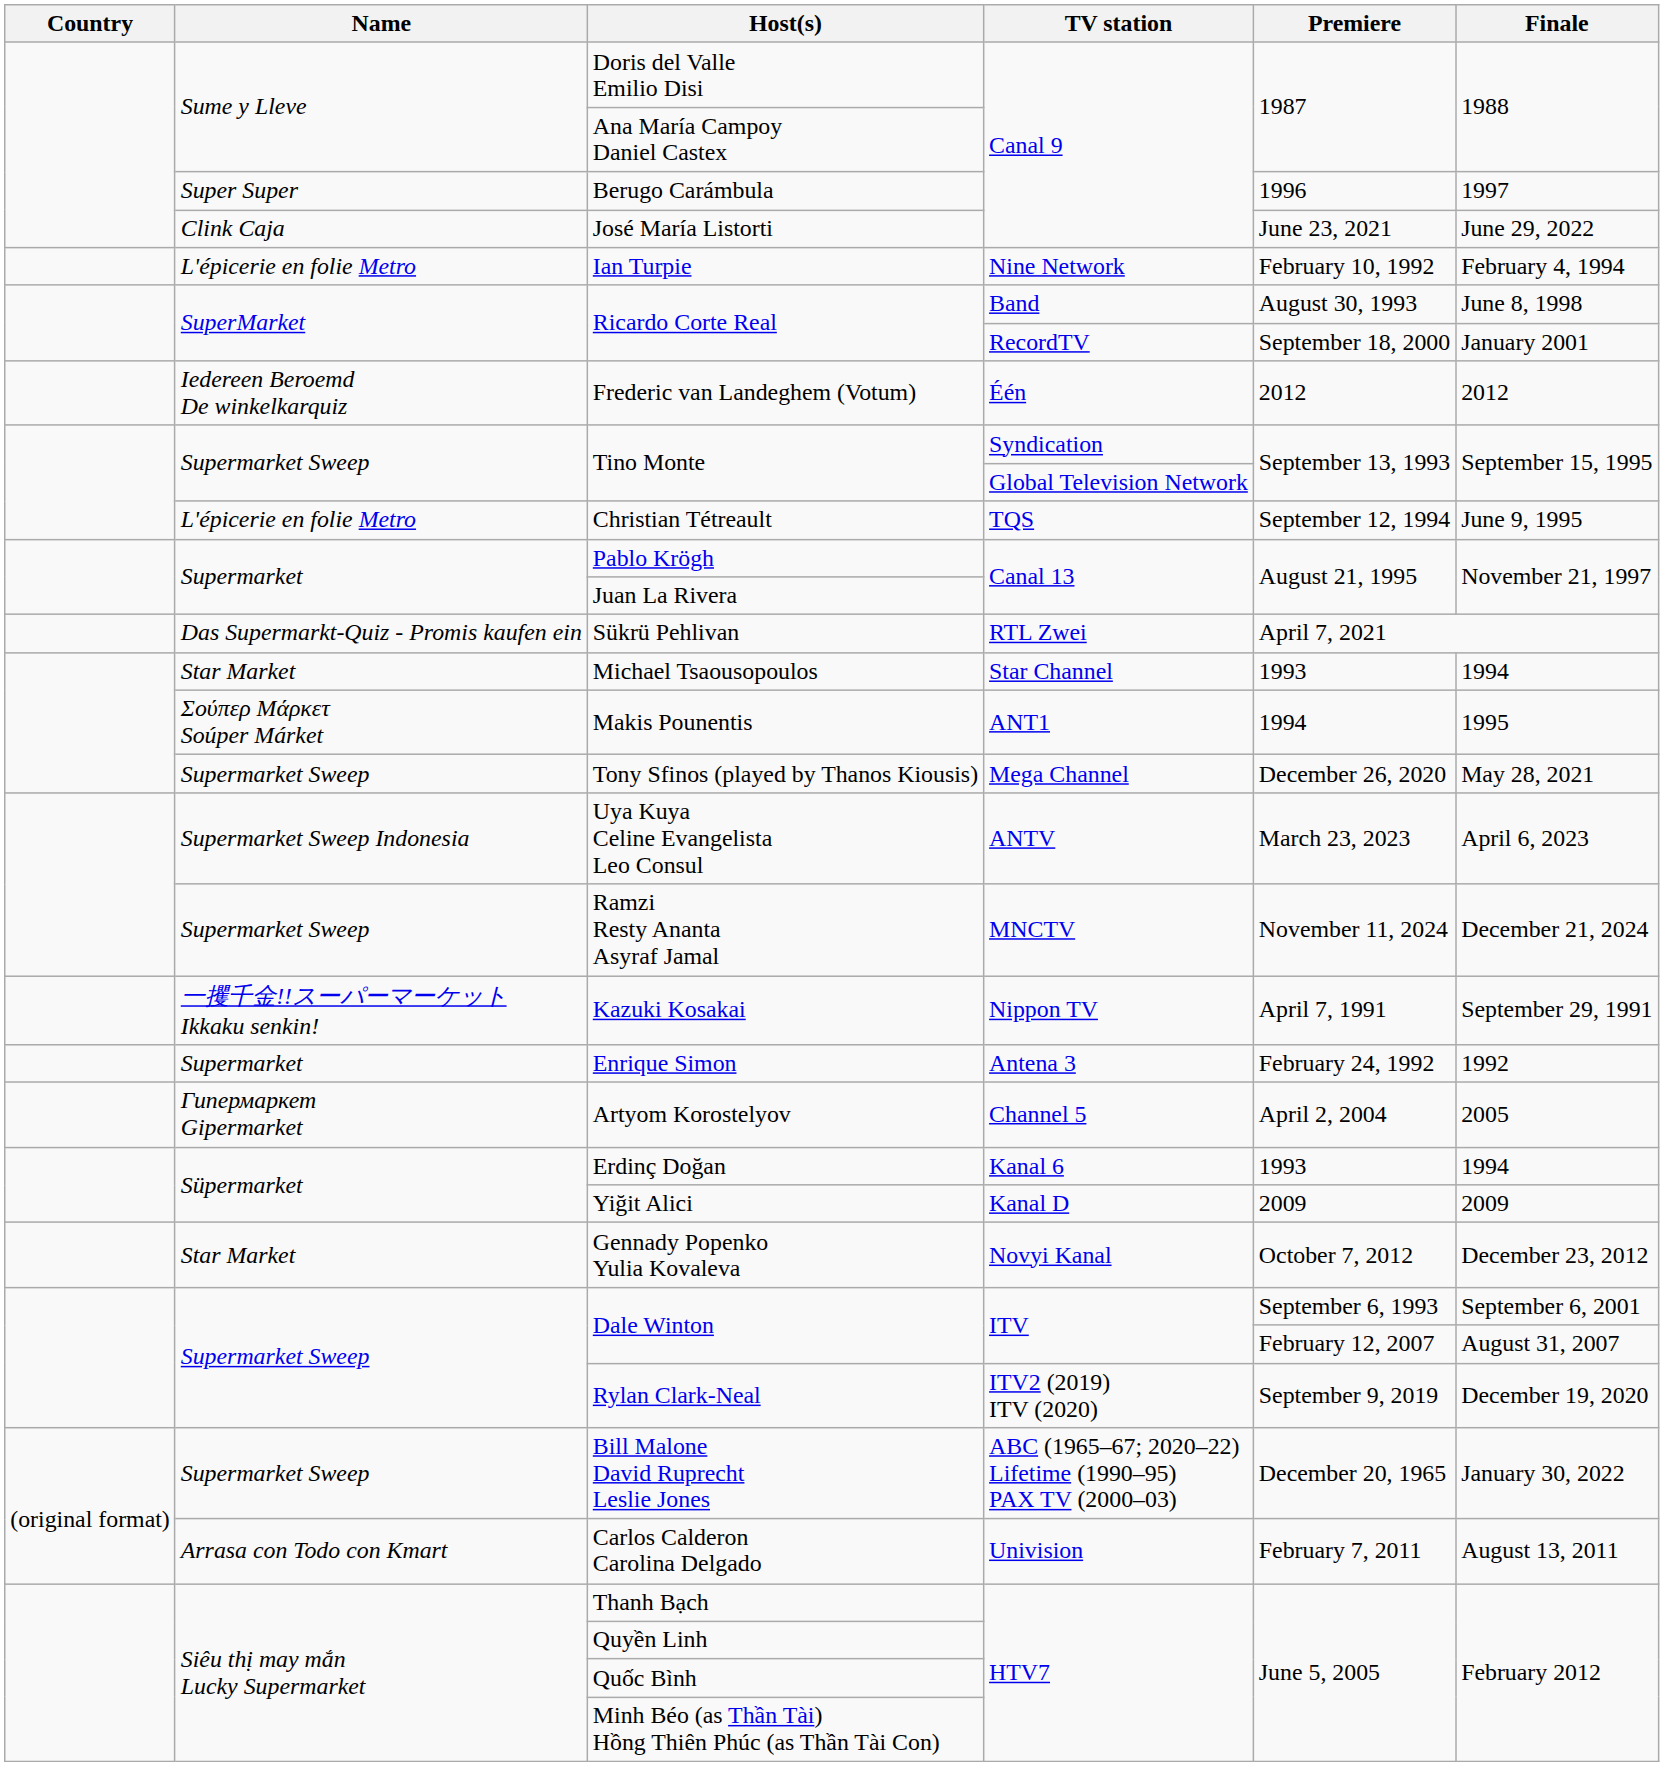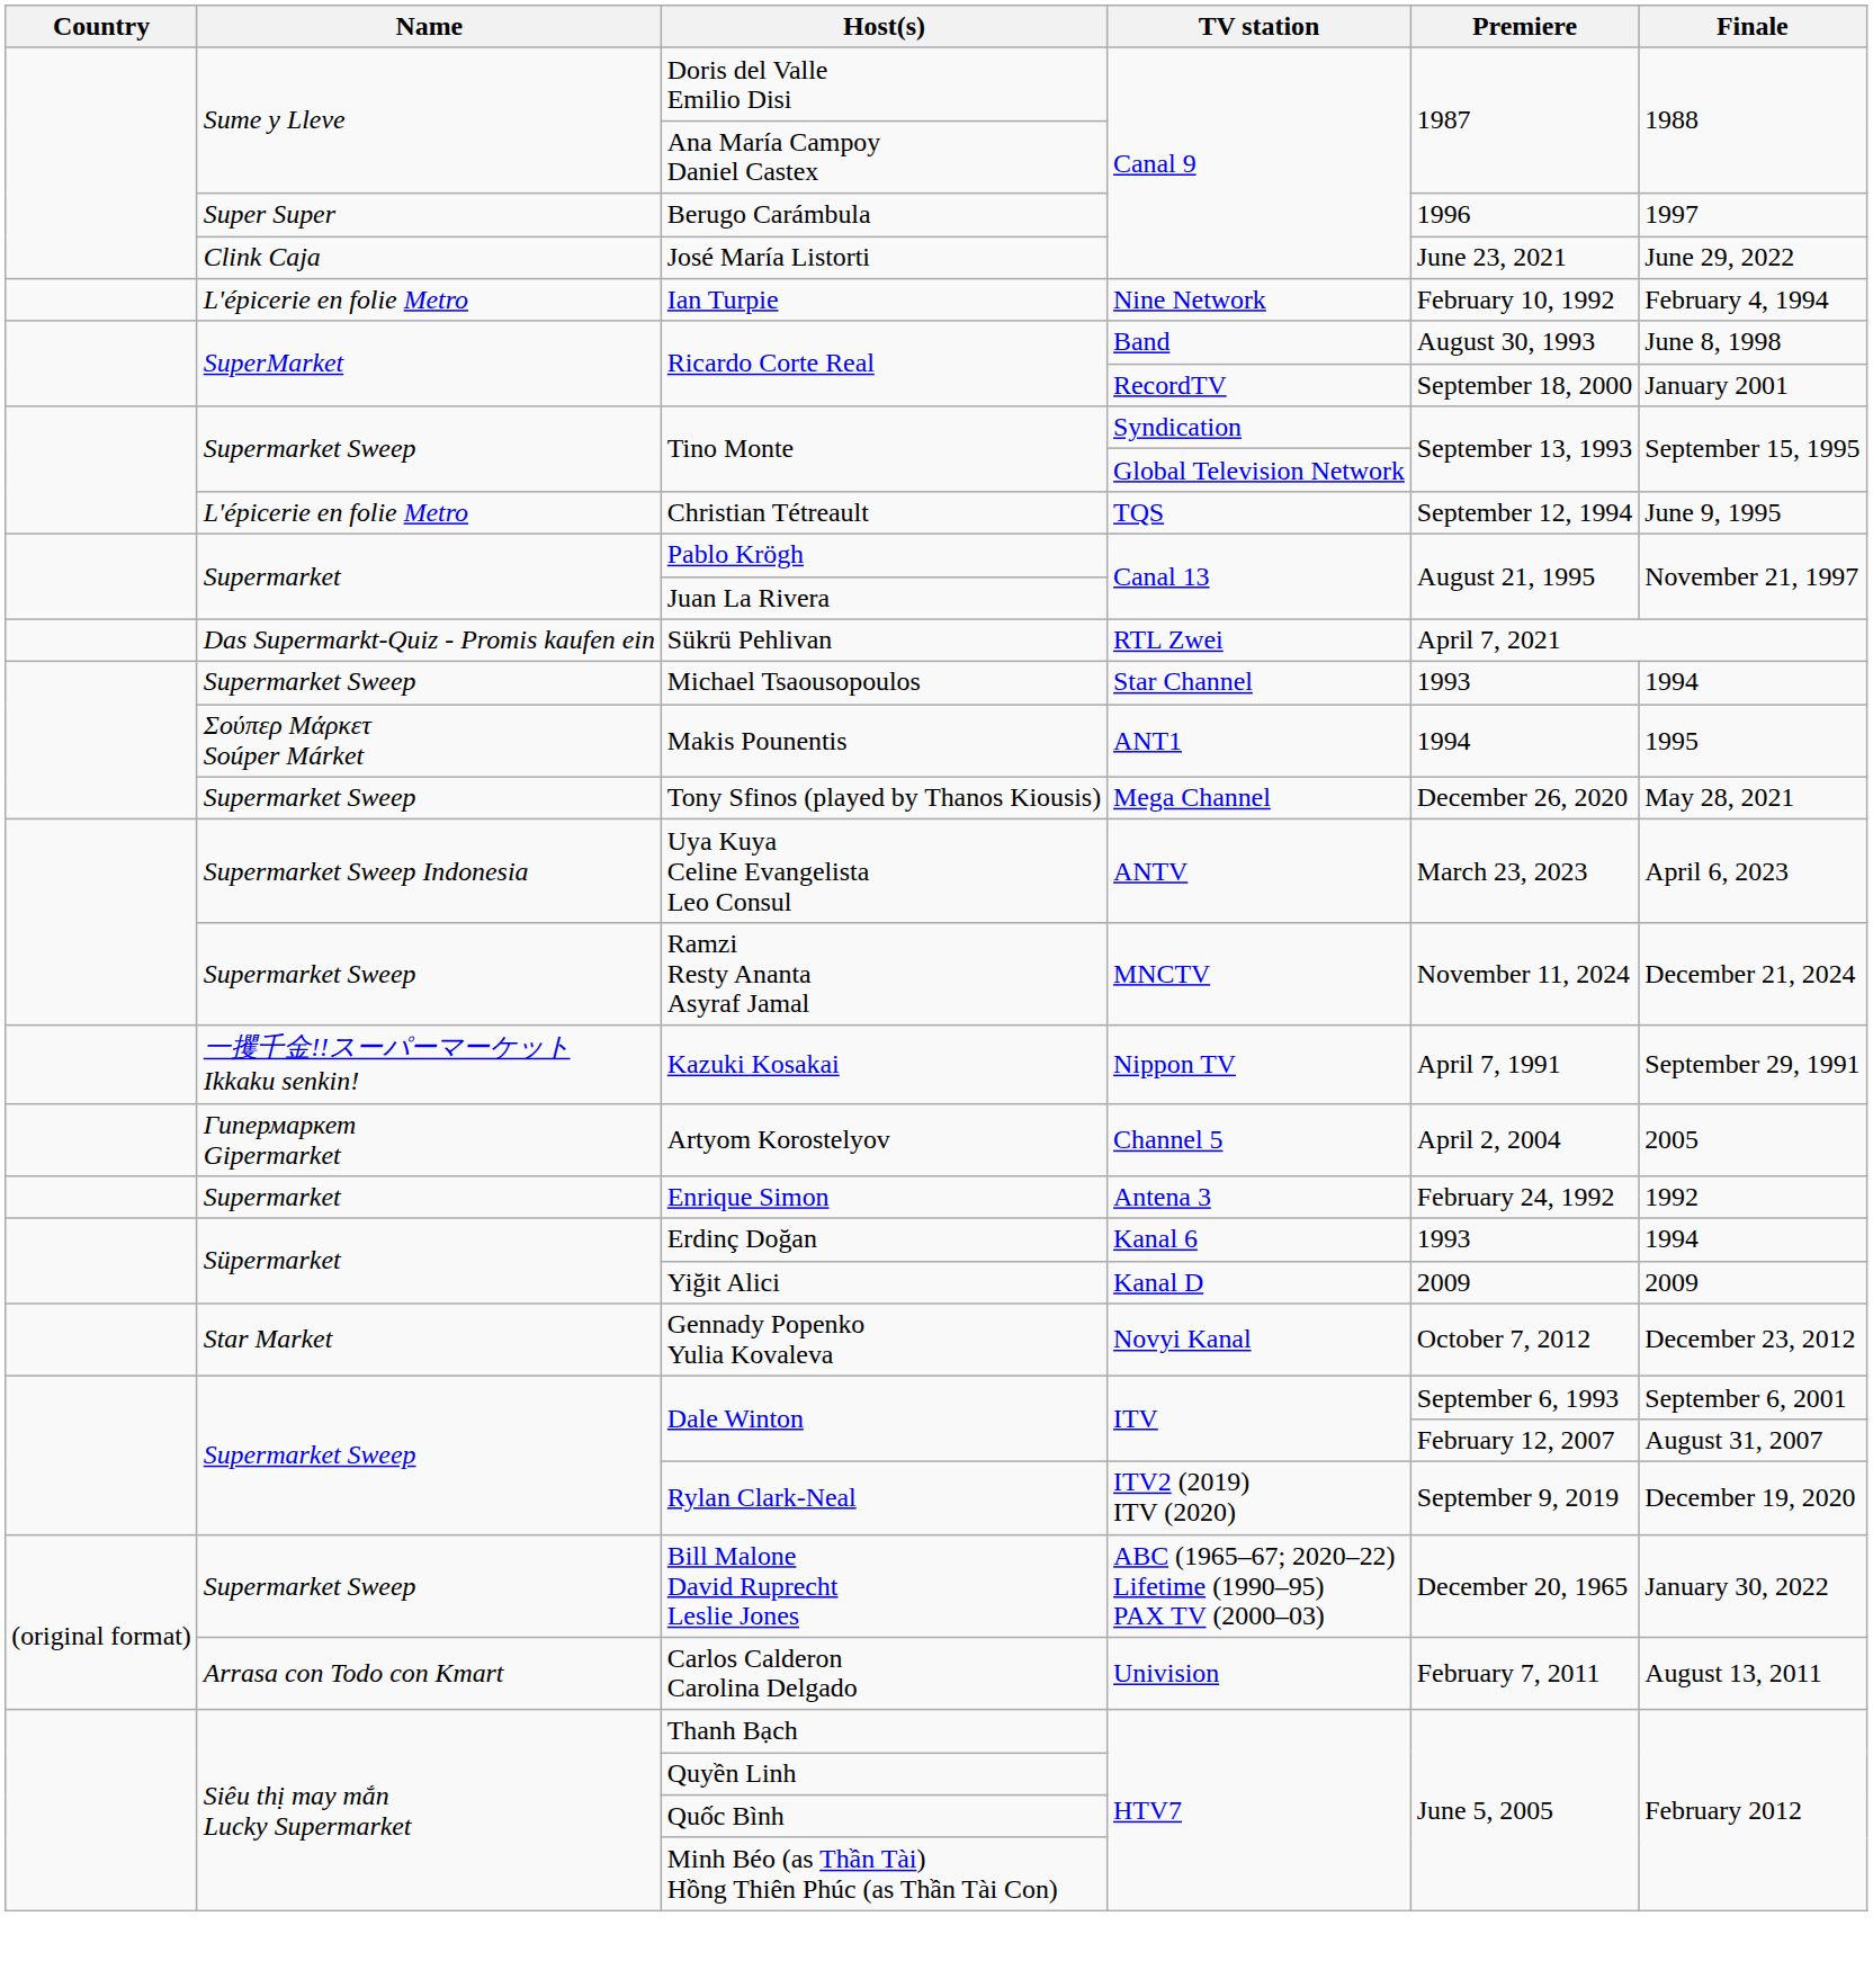- row: Iedereen Beroemd De winkelkarquiz | Frederic van Landeghem (Votum) | Één | 2012 | 2012
Michael Tsaousopoulos | Name: Star Market -> Supermarket Sweep
rows swapped: Artyom Korostelyov <-> Enrique Simon
